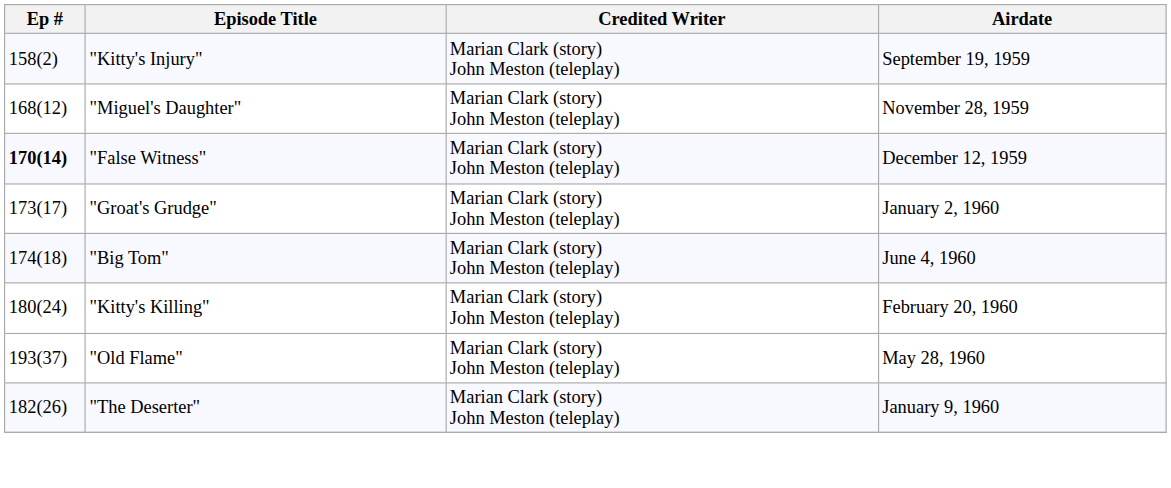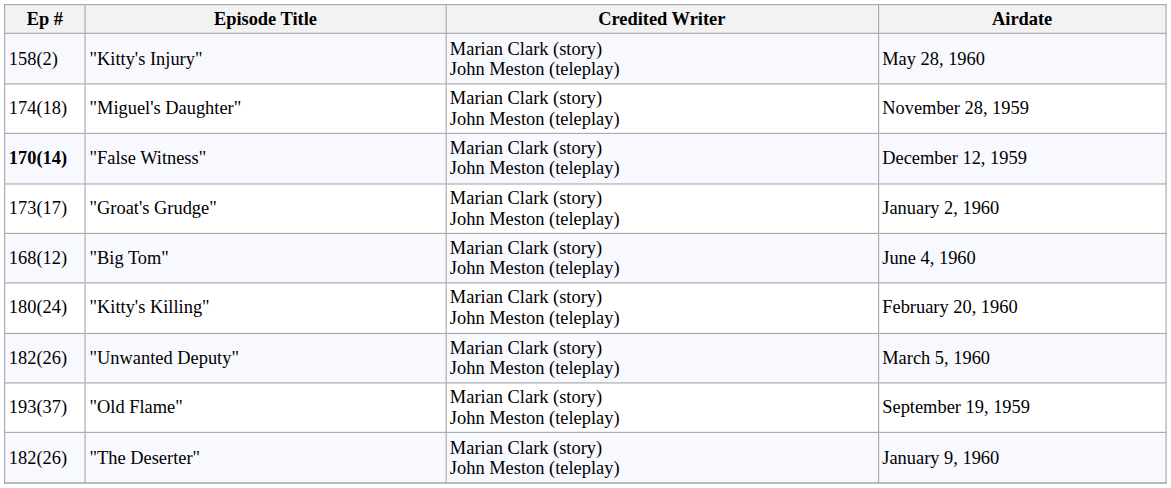"Kitty's Injury" | Airdate: September 19, 1959 -> May 28, 1960
"Miguel's Daughter" | Ep #: 168(12) -> 174(18)
"Big Tom" | Ep #: 174(18) -> 168(12)
+ row: 182(26) | "Unwanted Deputy" | Marian Clark (story) John Meston (teleplay) | March 5, 1960
"Old Flame" | Airdate: May 28, 1960 -> September 19, 1959
